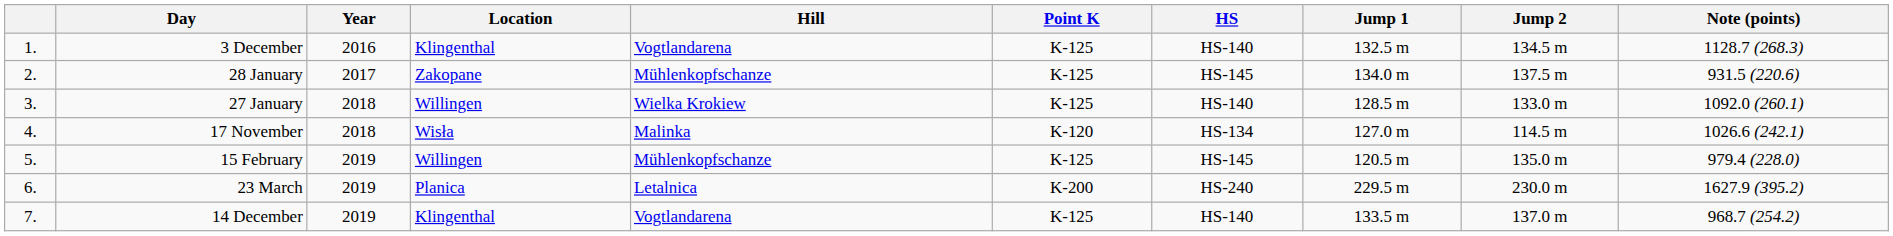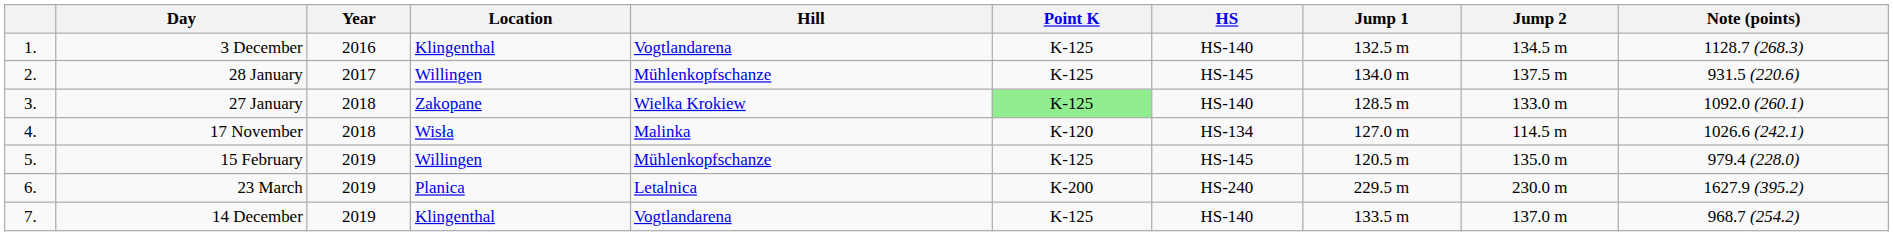28 January | Location: Zakopane -> Willingen
27 January | Location: Willingen -> Zakopane
27 January | Point K: no background -> lightgreen background
